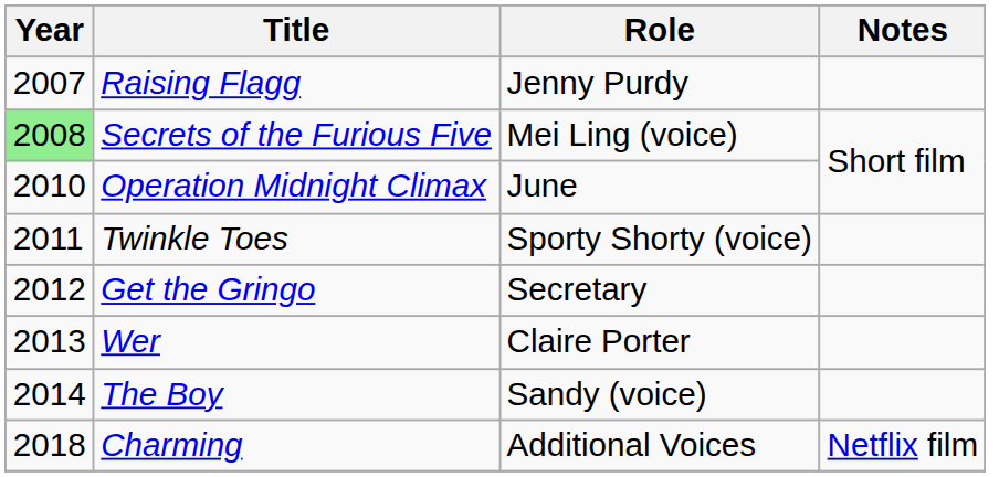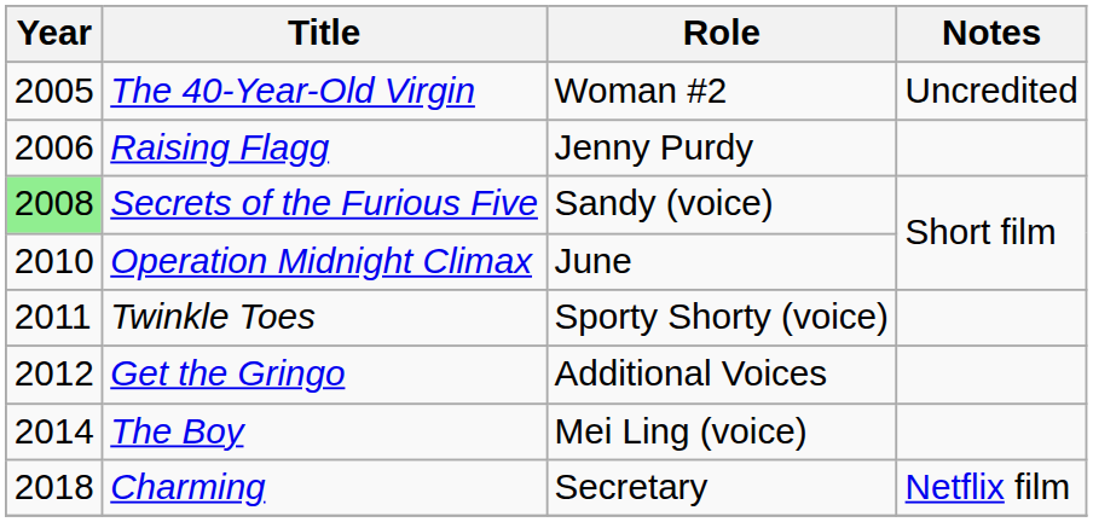+ row: 2005 | The 40-Year-Old Virgin | Woman #2 | Uncredited
Raising Flagg | Year: 2007 -> 2006
Secrets of the Furious Five | Role: Mei Ling (voice) -> Sandy (voice)
Get the Gringo | Role: Secretary -> Additional Voices
- row: 2013 | Wer | Claire Porter
The Boy | Role: Sandy (voice) -> Mei Ling (voice)
Charming | Role: Additional Voices -> Secretary
